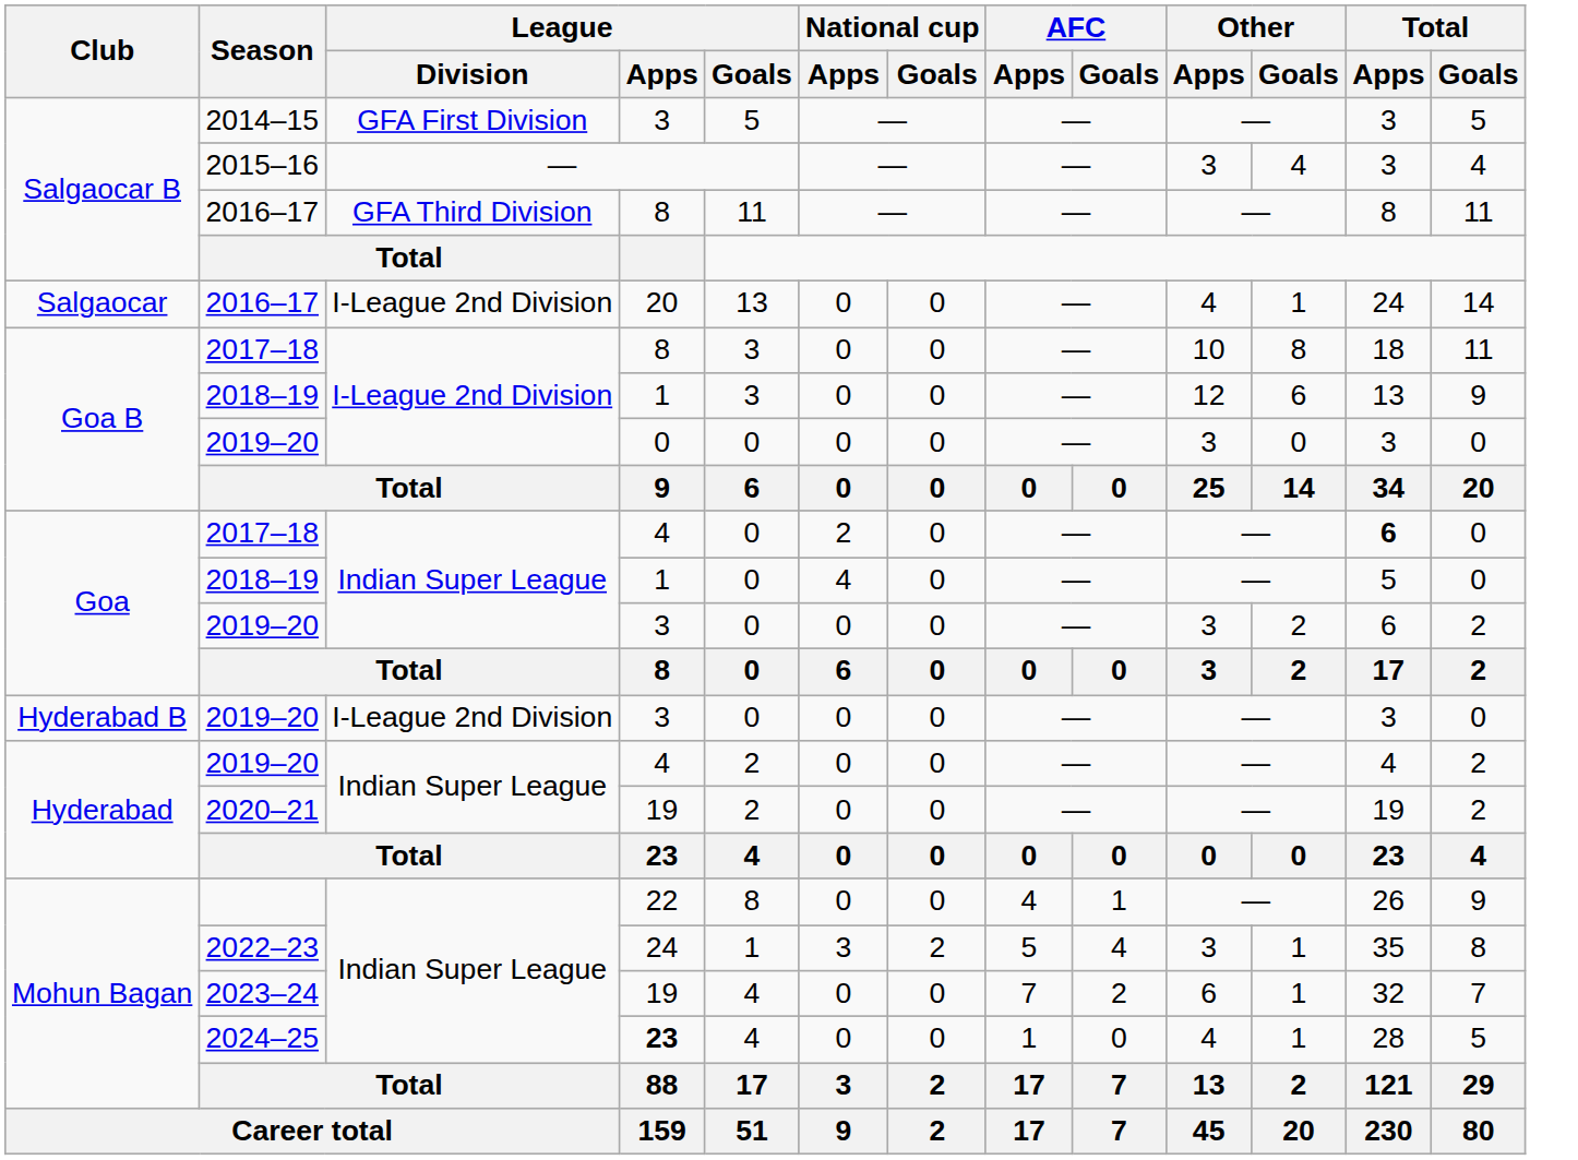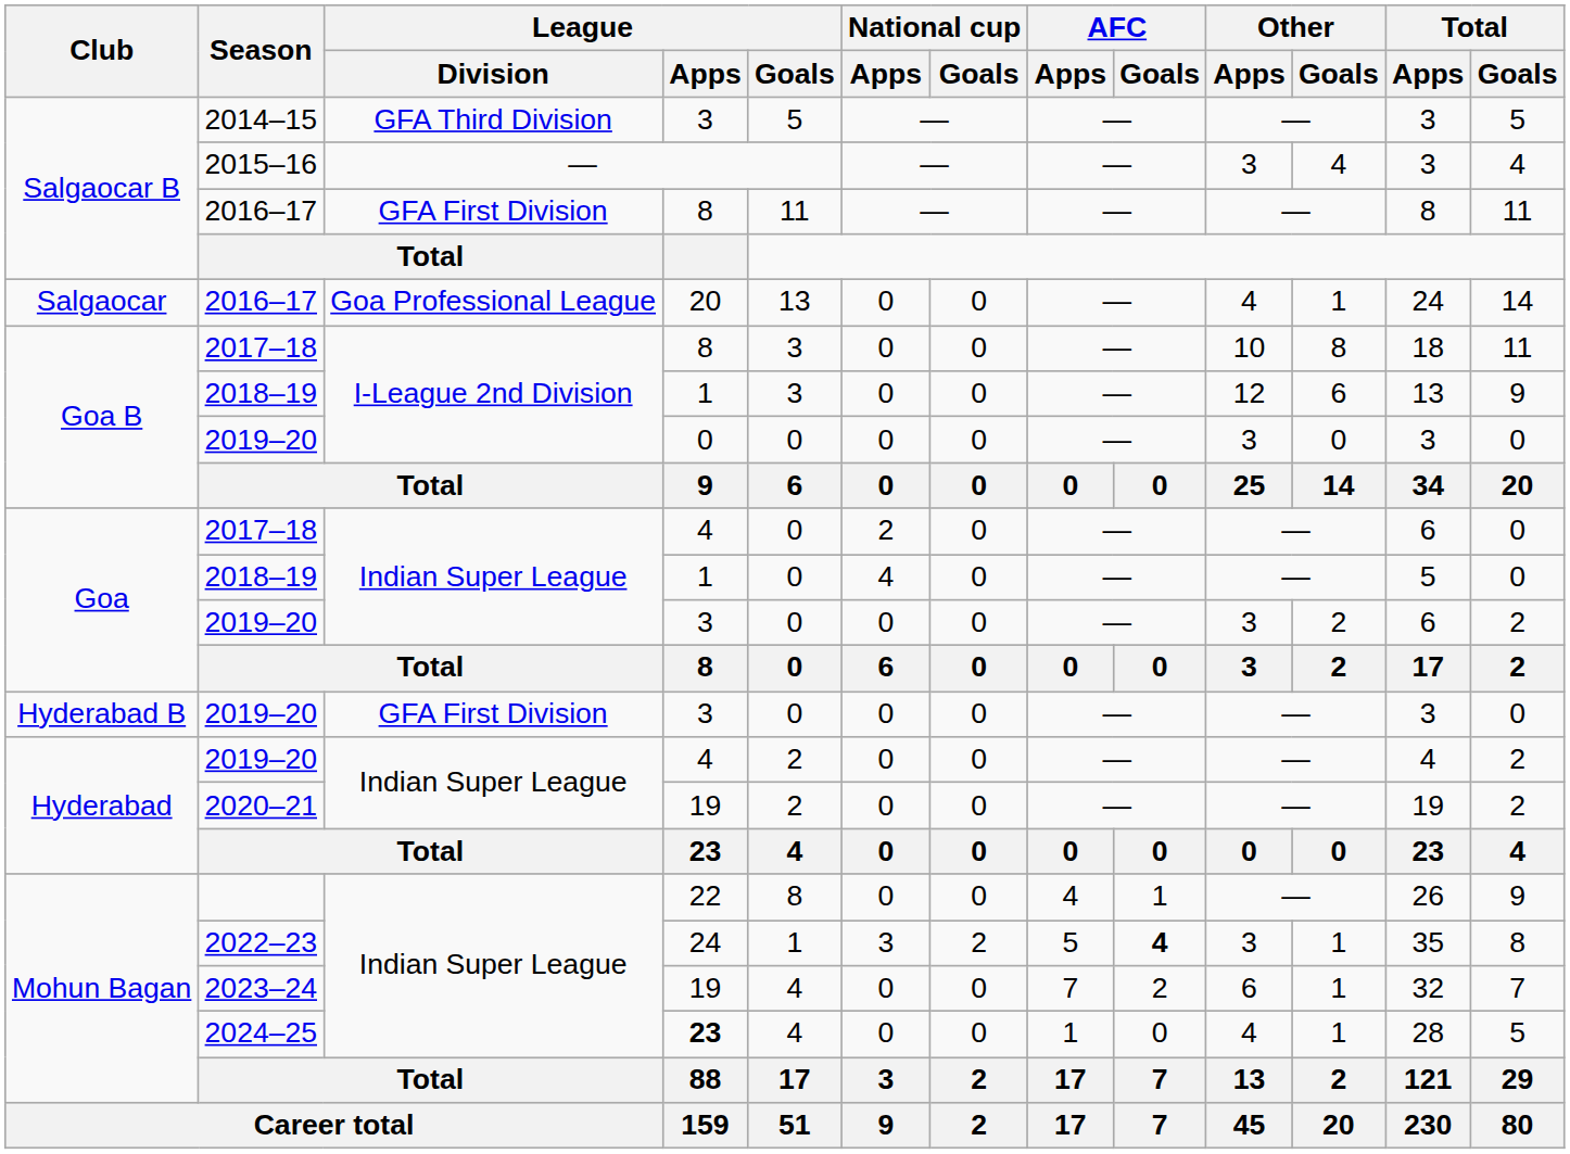2014–15 | League / Division: GFA First Division -> GFA Third Division
Salgaocar B / 2016–17 | League / Division: GFA Third Division -> GFA First Division
Salgaocar / 2016–17 | League / Division: I-League 2nd Division -> Goa Professional League
Goa / 2017–18 | Total / Apps: bold -> normal
Hyderabad B / 2019–20 | League / Division: I-League 2nd Division -> GFA First Division
2022–23 | AFC / Goals: normal -> bold
